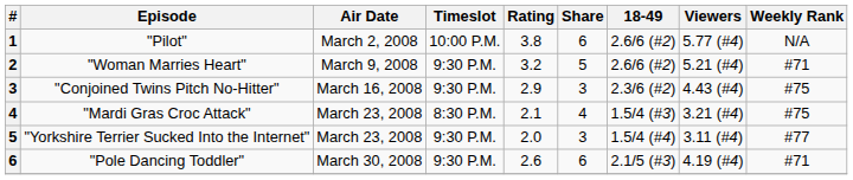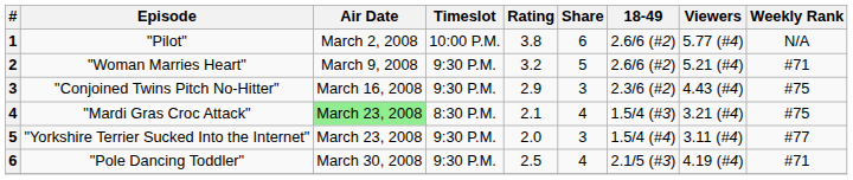"Mardi Gras Croc Attack" | Air Date: no background -> lightgreen background
"Pole Dancing Toddler" | Rating: 2.6 -> 2.5
"Pole Dancing Toddler" | Share: 6 -> 4
